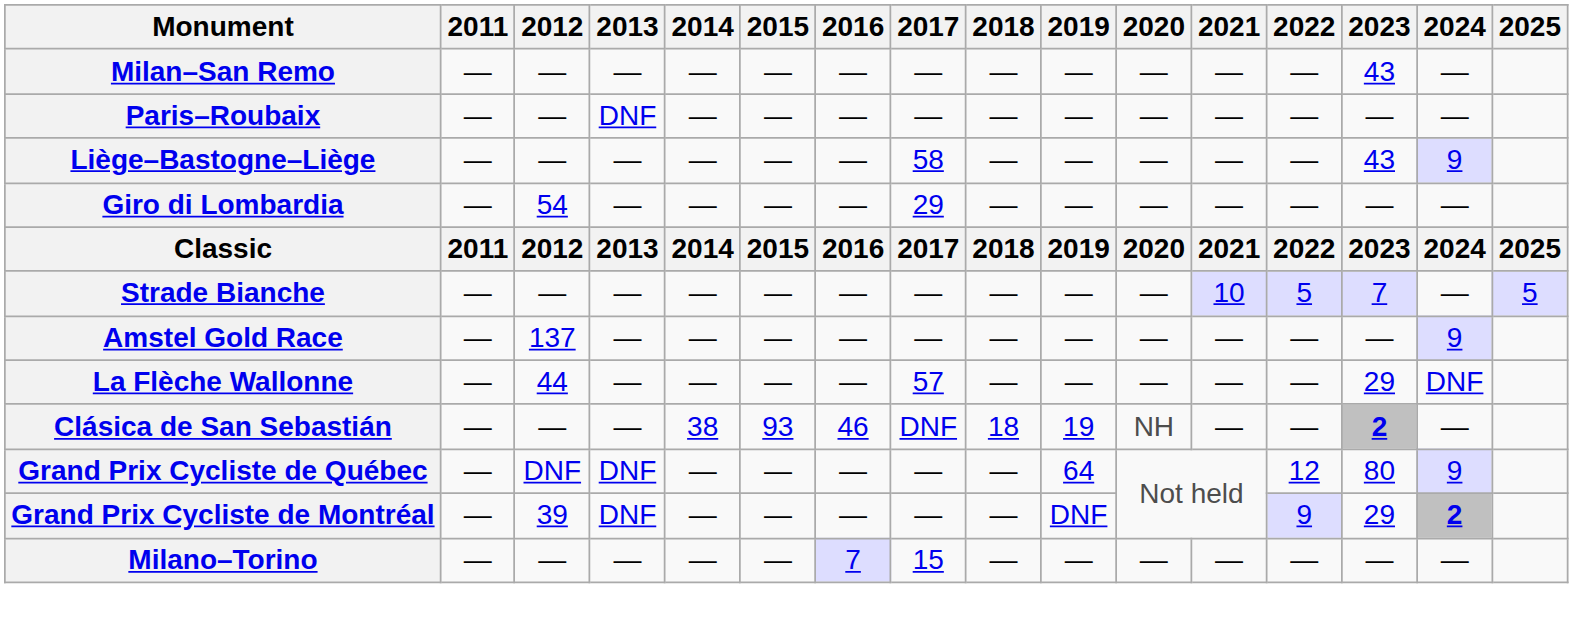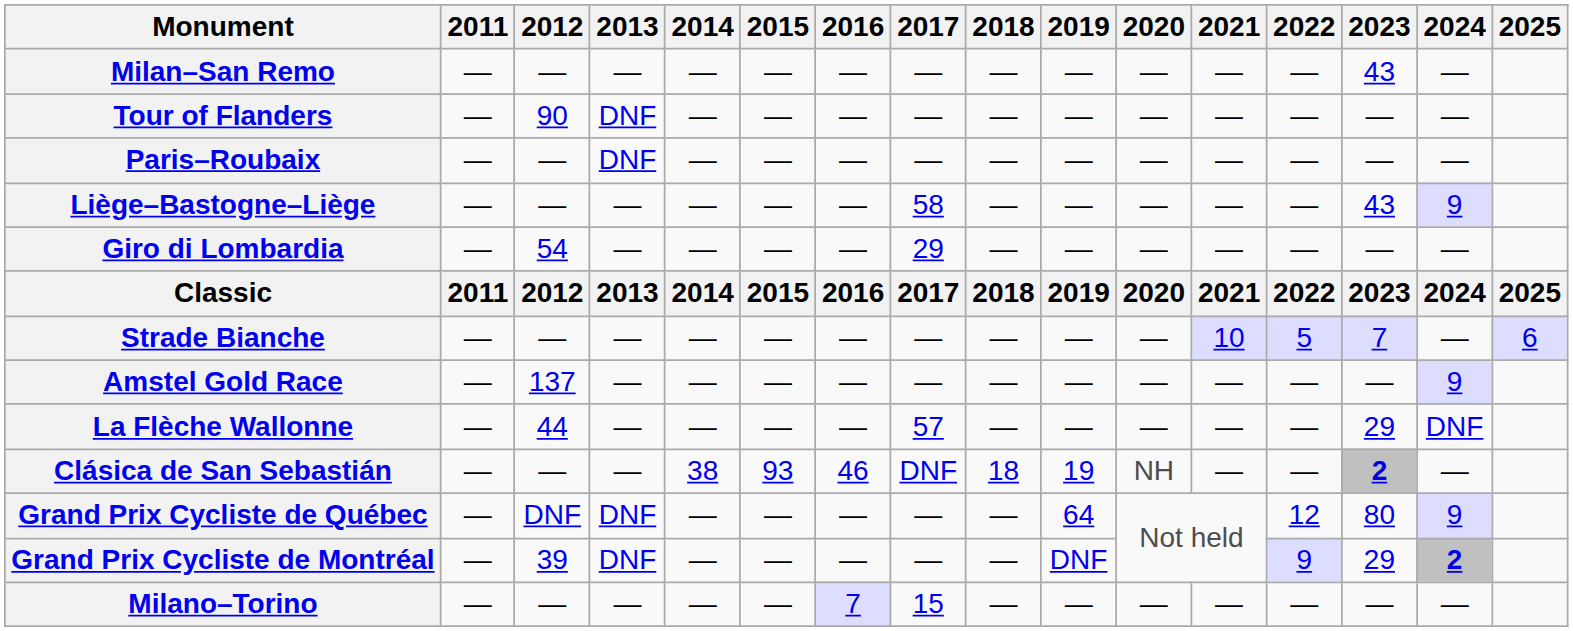+ row: Tour of Flanders | — | 90 | DNF | — | — | — | — | — | — | — | — | — | — | —
Strade Bianche | 2025: 5 -> 6
